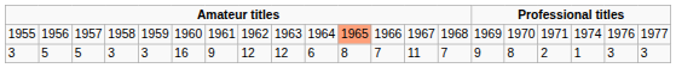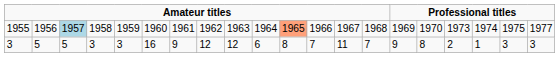1955 | column 3: no background -> lightblue background
1955 | column 17: 1971 -> 1973
1955 | column 19: 1976 -> 1975
